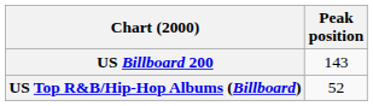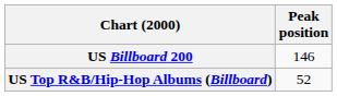US Billboard 200 | Peak position: 143 -> 146
